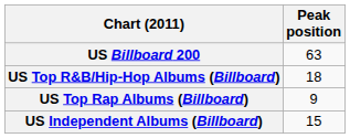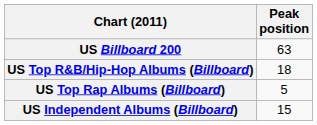US Top Rap Albums (Billboard) | Peak position: 9 -> 5
